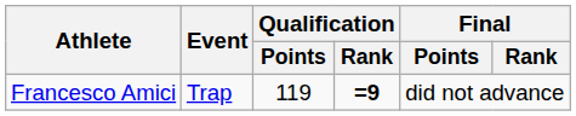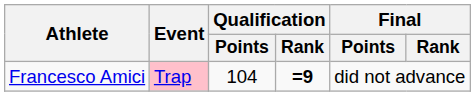Francesco Amici | Event: no background -> pink background
Francesco Amici | Qualification / Points: 119 -> 104
